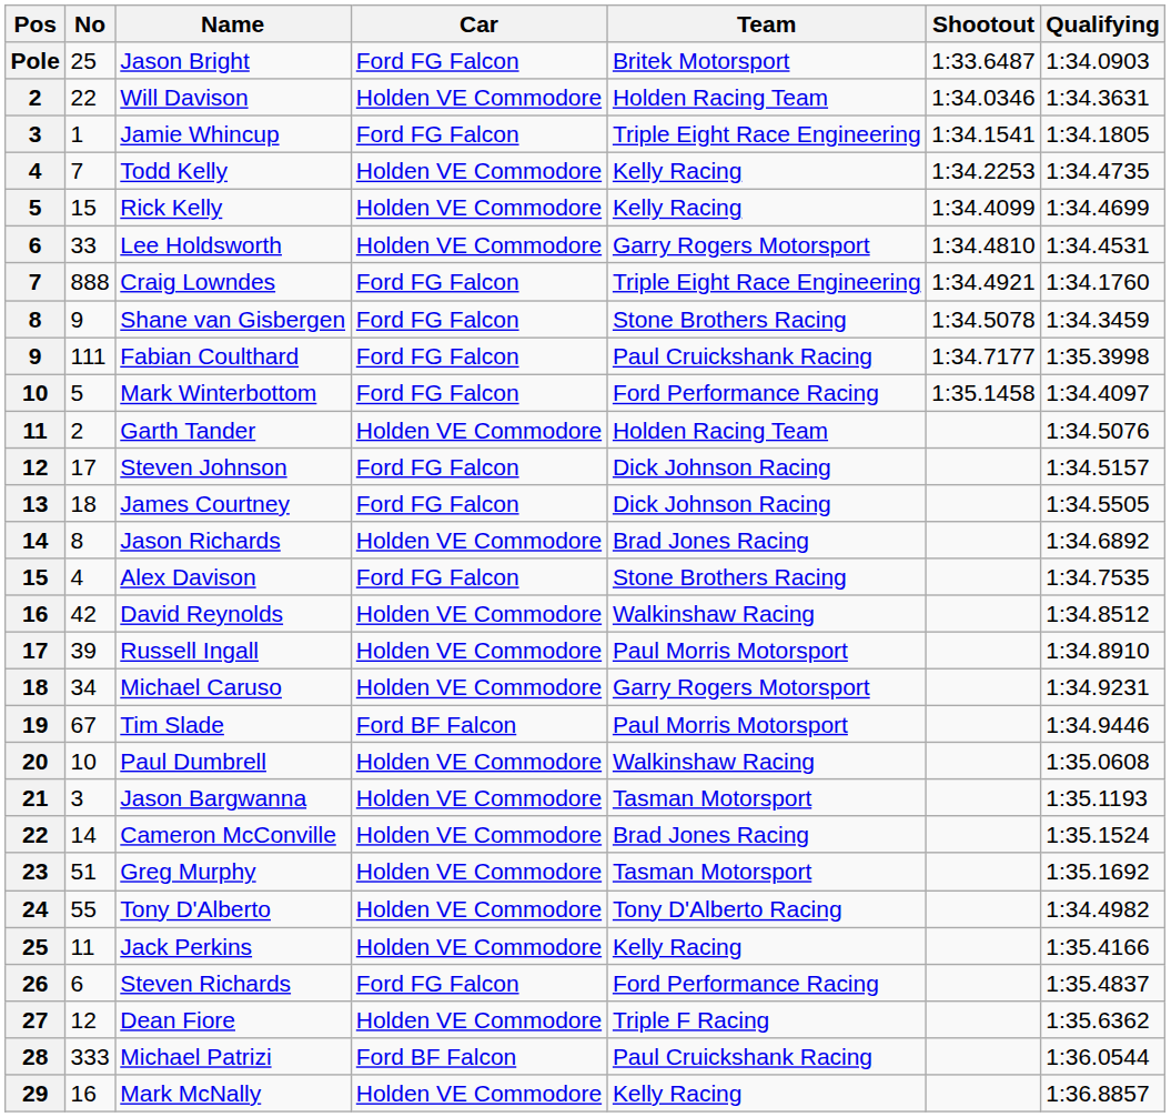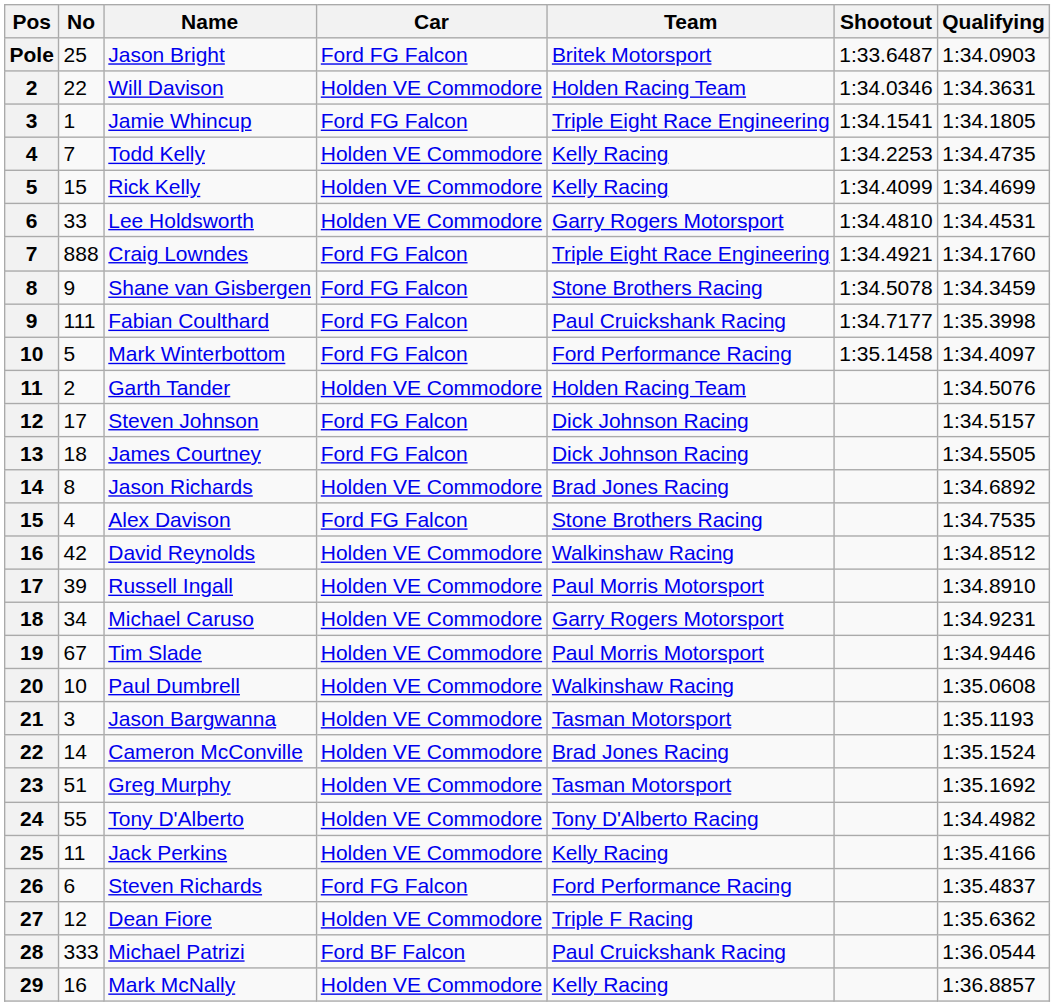Tim Slade | Car: Ford BF Falcon -> Holden VE Commodore
